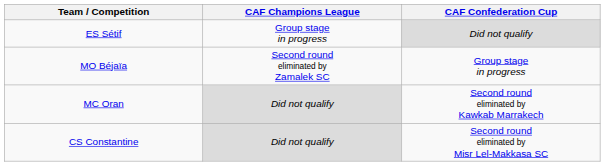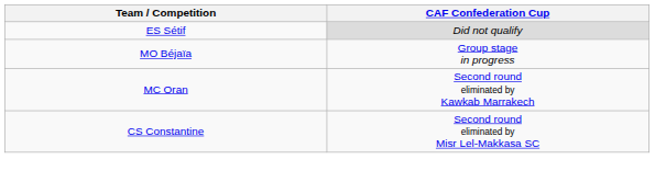- column: CAF Champions League | Group stage in progress | Second round eliminated by Zamalek SC | Did not qualify | Did not qualify
